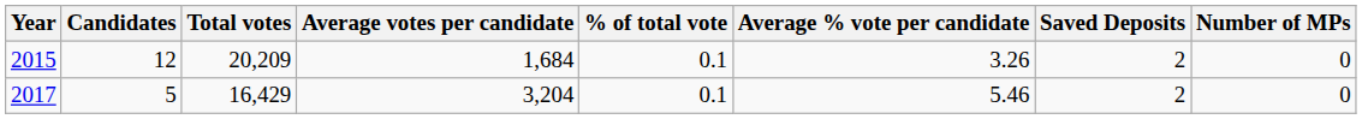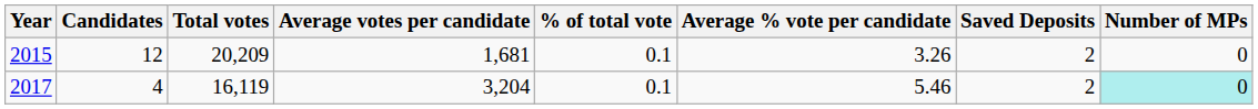2015 | Average votes per candidate: 1,684 -> 1,681
2017 | Candidates: 5 -> 4
2017 | Total votes: 16,429 -> 16,119
2017 | Number of MPs: no background -> paleturquoise background
